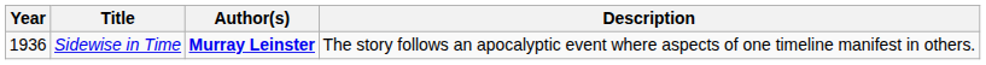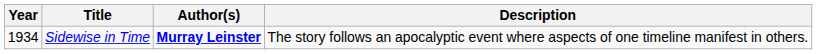Sidewise in Time | Year: 1936 -> 1934
